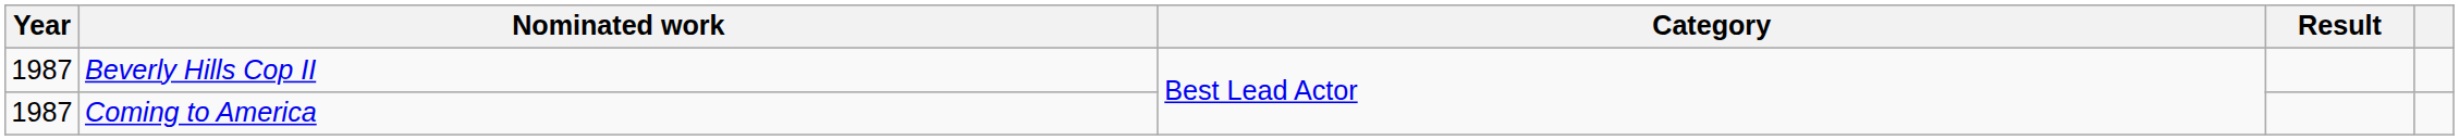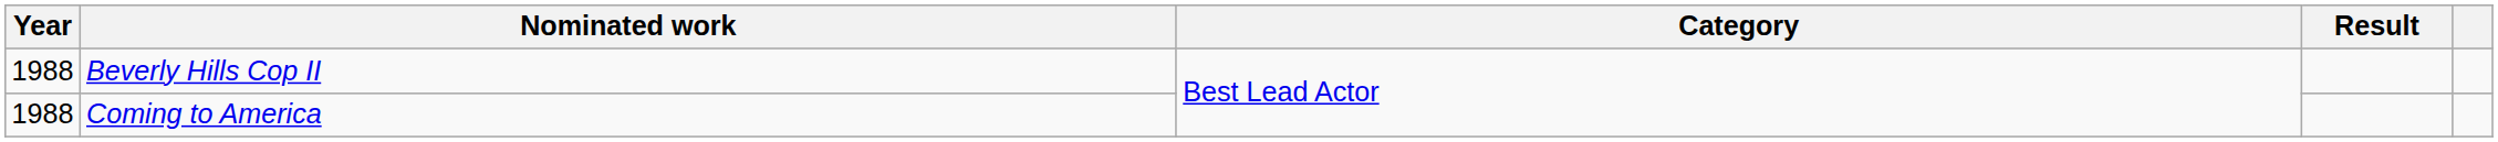Beverly Hills Cop II | Year: 1987 -> 1988
Coming to America | Year: 1987 -> 1988
